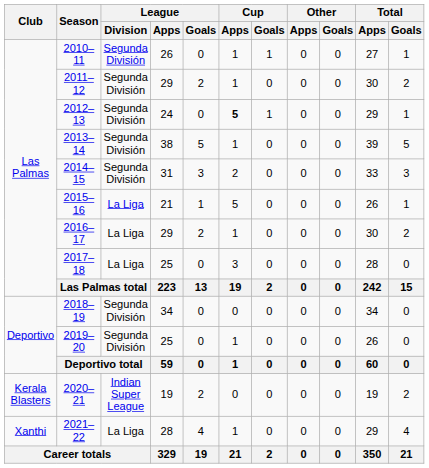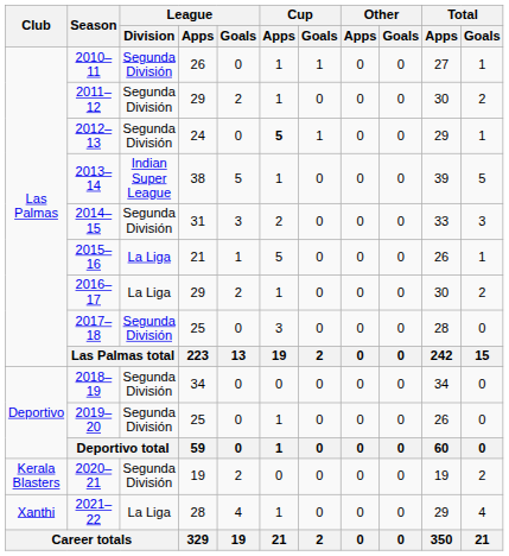2013–14 | League / Division: Segunda División -> Indian Super League
2017–18 | League / Division: La Liga -> Segunda División
2020–21 | League / Division: Indian Super League -> Segunda División
